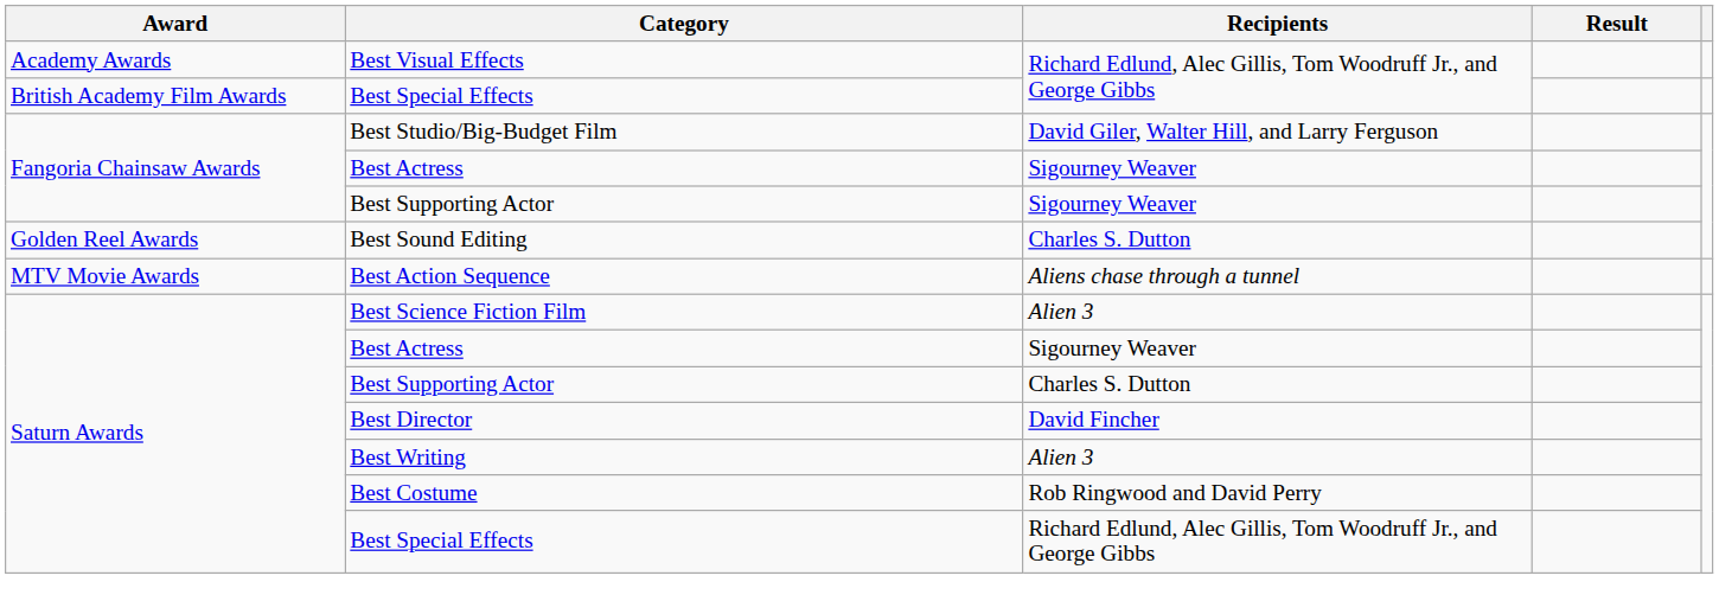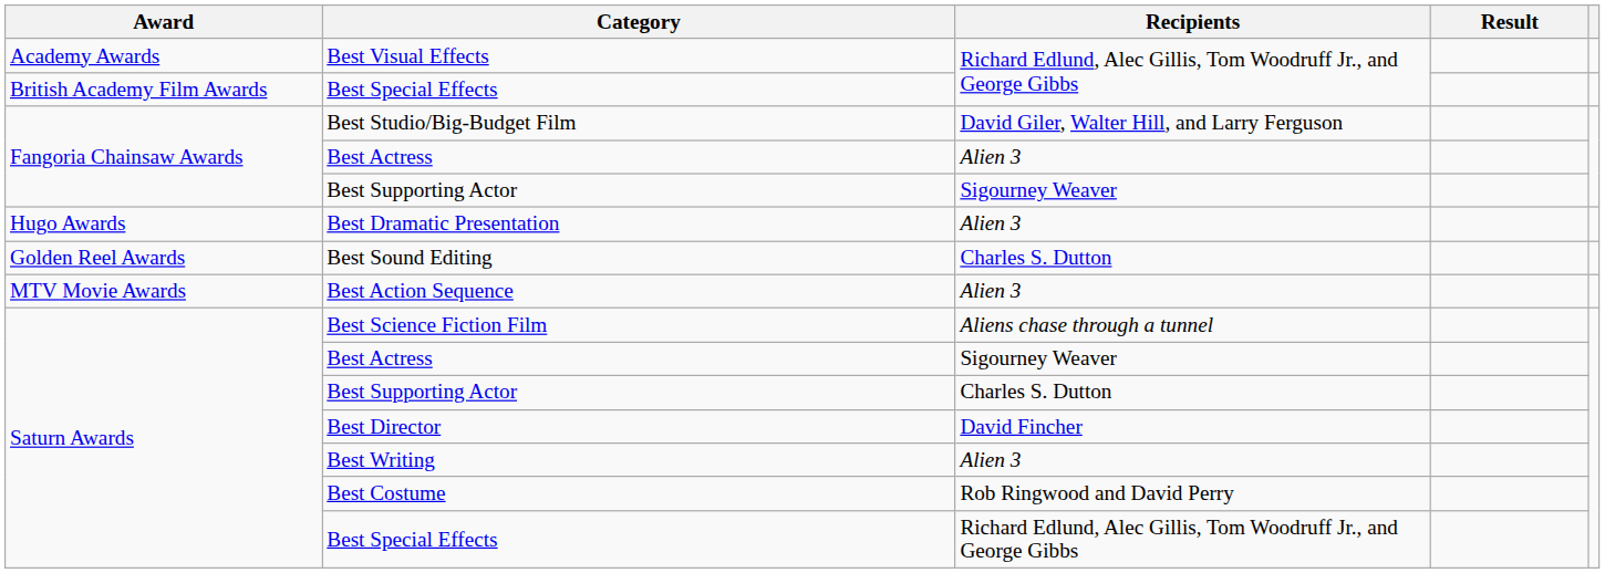Fangoria Chainsaw Awards / Best Actress | Recipients: Sigourney Weaver -> Alien 3
+ row: Hugo Awards | Best Dramatic Presentation | Alien 3
Best Action Sequence | Recipients: Aliens chase through a tunnel -> Alien 3
Best Science Fiction Film | Recipients: Alien 3 -> Aliens chase through a tunnel
